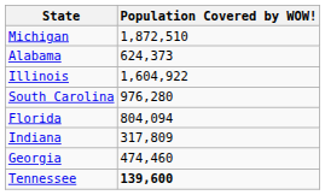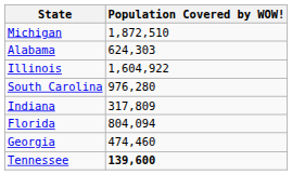Alabama | Population Covered by WOW!: 624,373 -> 624,303
rows swapped: Florida <-> Indiana
